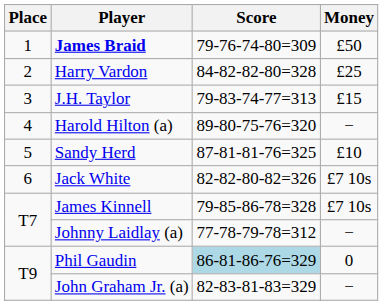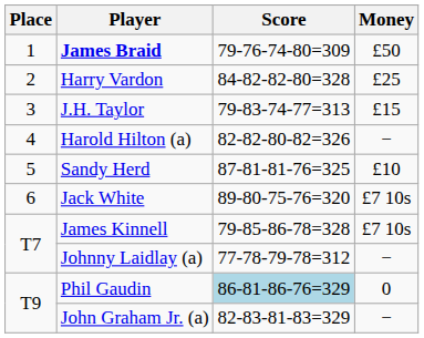Harold Hilton (a) | Score: 89-80-75-76=320 -> 82-82-80-82=326
Jack White | Score: 82-82-80-82=326 -> 89-80-75-76=320
